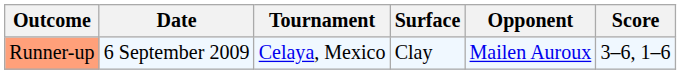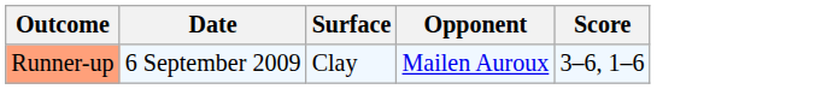- column: Tournament | Celaya, Mexico
